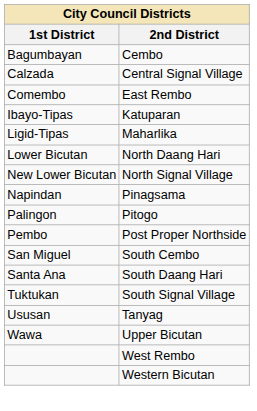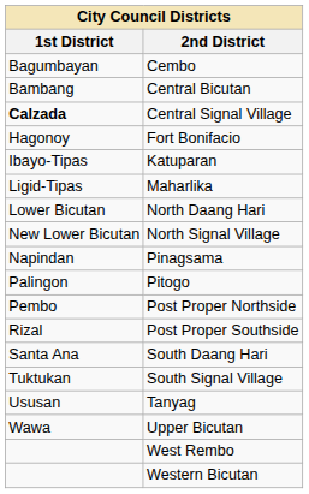+ row: Bambang | Central Bicutan
Central Signal Village | 1st District: normal -> bold
- row: Comembo | East Rembo
+ row: Hagonoy | Fort Bonifacio
+ row: Rizal | Post Proper Southside
- row: San Miguel | South Cembo
